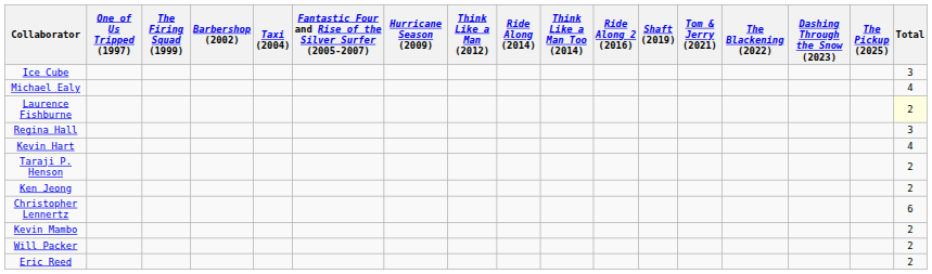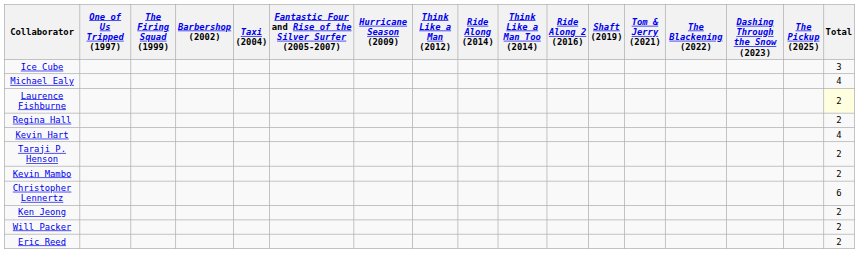Regina Hall | Total: 3 -> 2
rows swapped: Ken Jeong <-> Kevin Mambo
